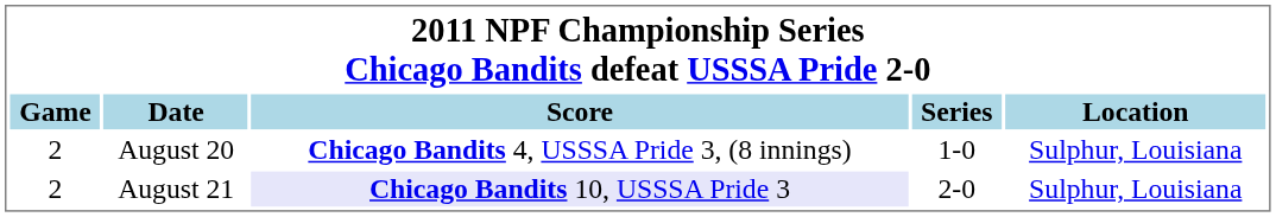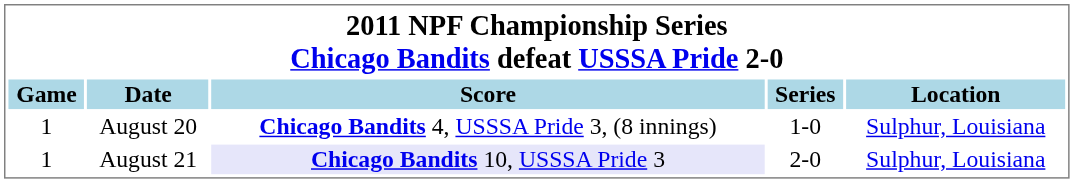August 20 | Game: 2 -> 1
August 21 | Game: 2 -> 1
